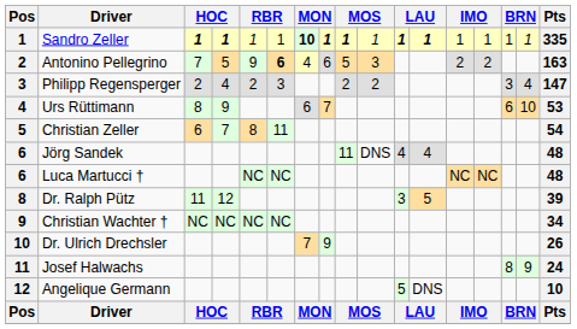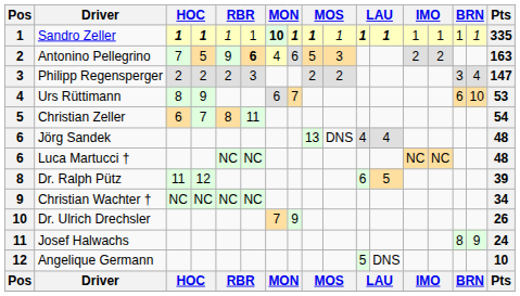Philipp Regensperger | column 4: 4 -> 2
Jörg Sandek | column 9: 11 -> 13
Dr. Ralph Pütz | column 11: 3 -> 6
